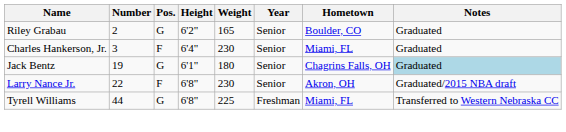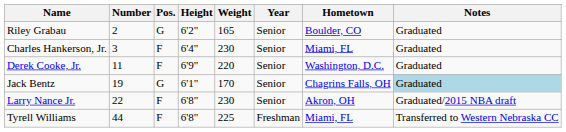+ row: Derek Cooke, Jr. | 11 | F | 6'9" | 220 | Senior | Washington, D.C. | Graduated
Jack Bentz | Weight: 180 -> 170
Tyrell Williams | Pos.: G -> F
